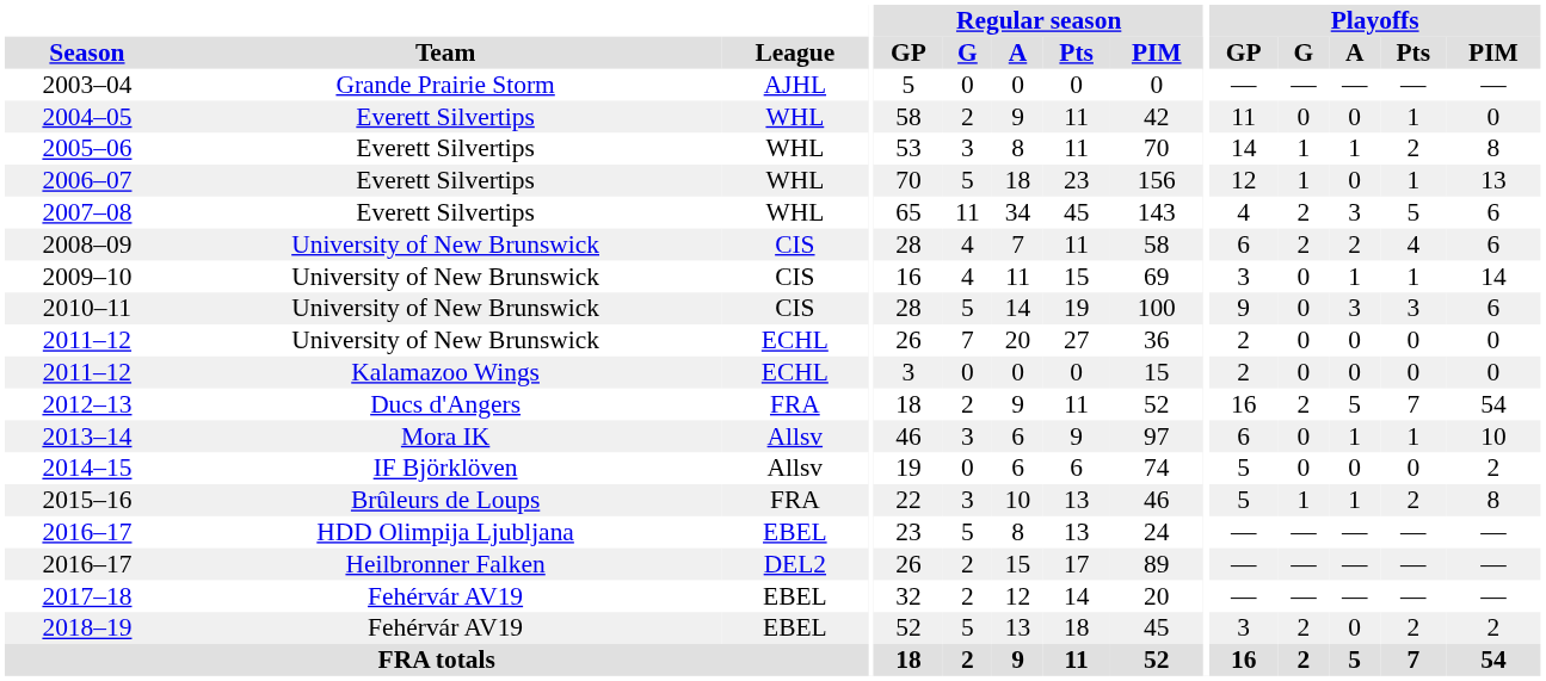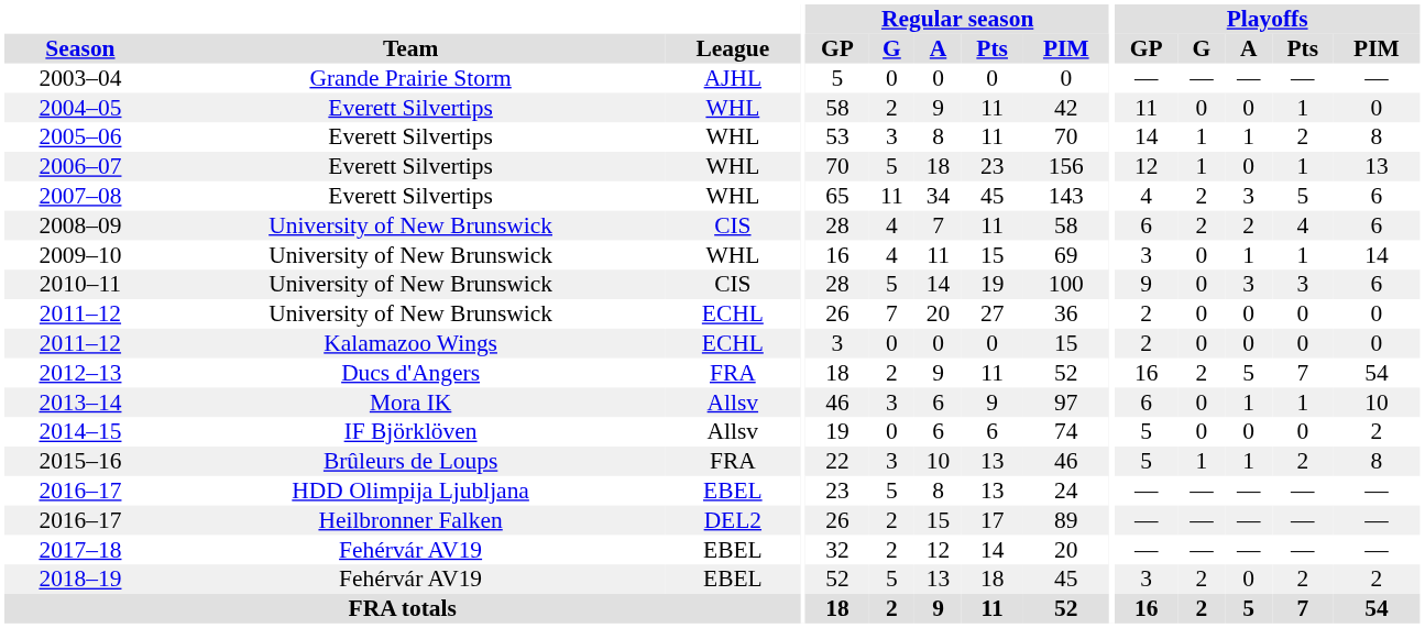2009–10 | League: CIS -> WHL
